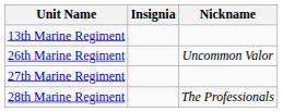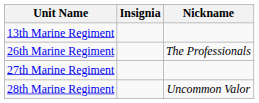26th Marine Regiment | Nickname: Uncommon Valor -> The Professionals
28th Marine Regiment | Nickname: The Professionals -> Uncommon Valor
